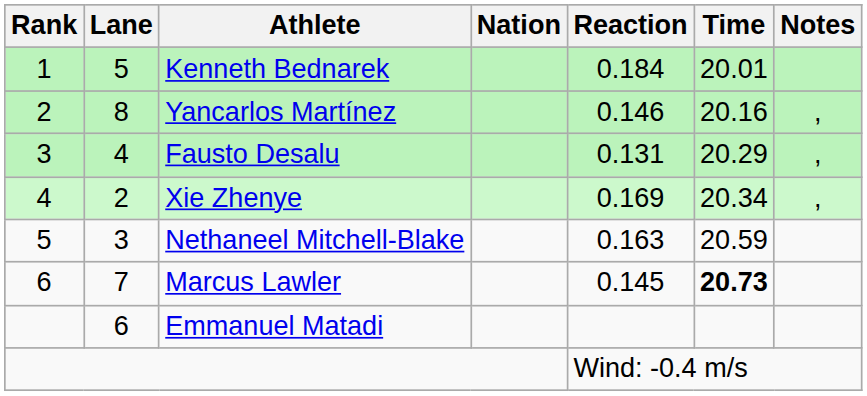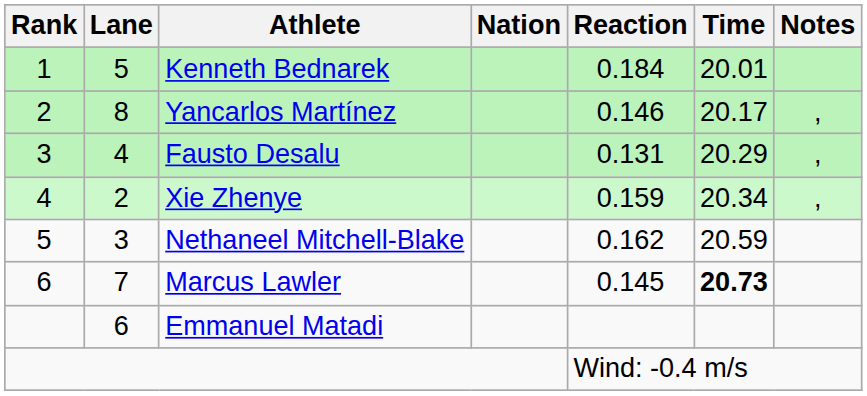Yancarlos Martínez | Time: 20.16 -> 20.17
Xie Zhenye | Reaction: 0.169 -> 0.159
Nethaneel Mitchell-Blake | Reaction: 0.163 -> 0.162
